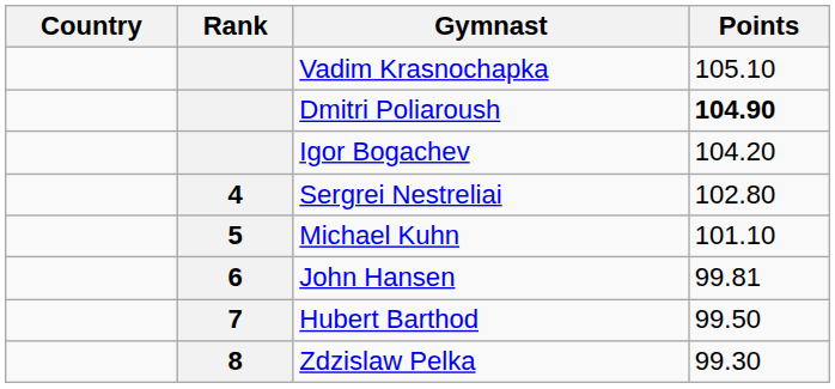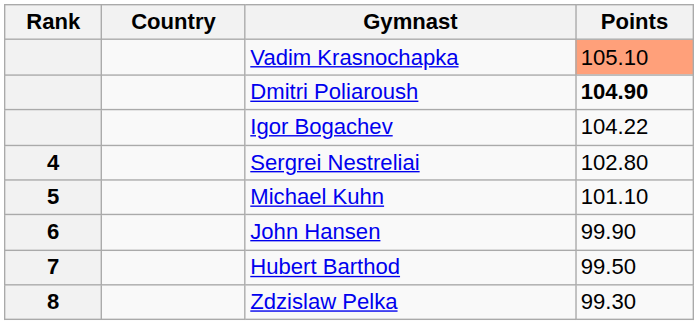columns swapped: Rank <-> Country
Vadim Krasnochapka | Points: no background -> lightsalmon background
Igor Bogachev | Points: 104.20 -> 104.22
John Hansen | Points: 99.81 -> 99.90
